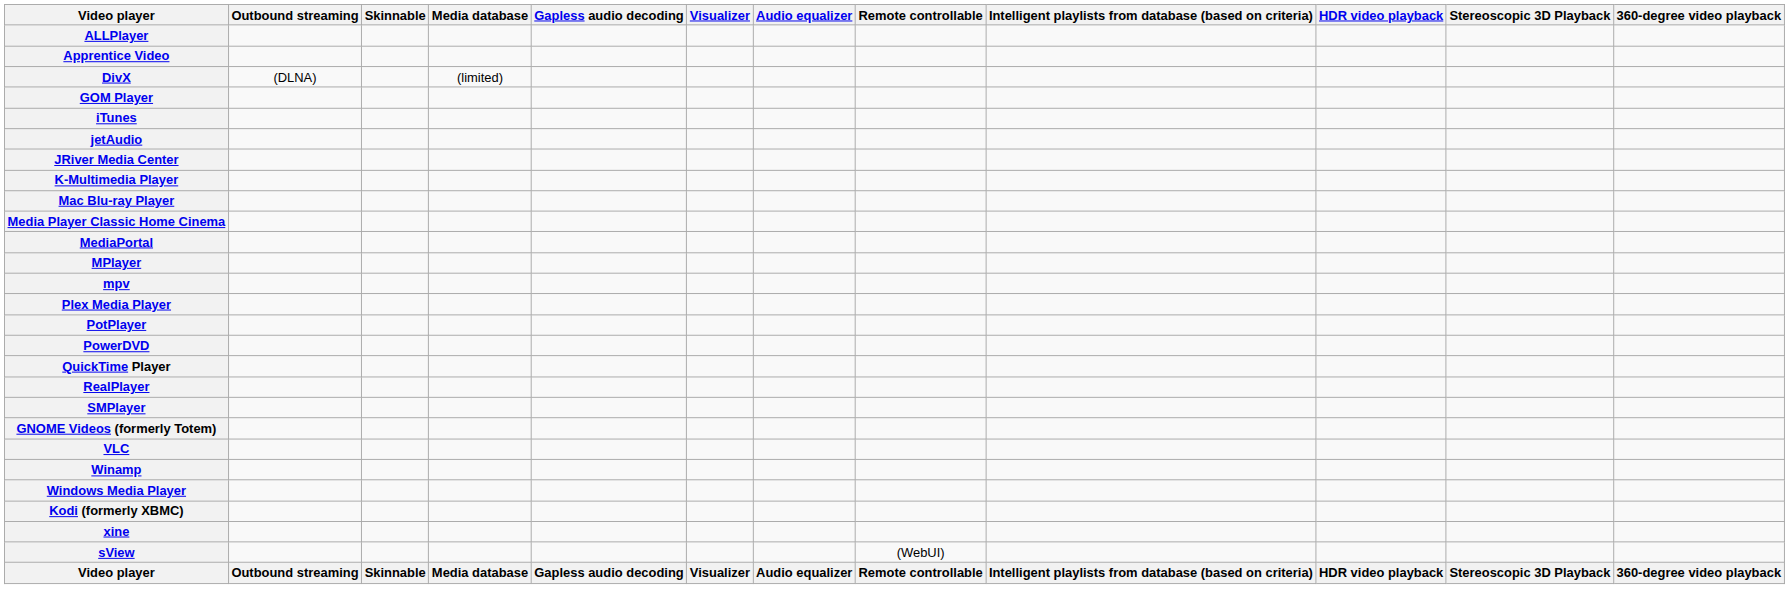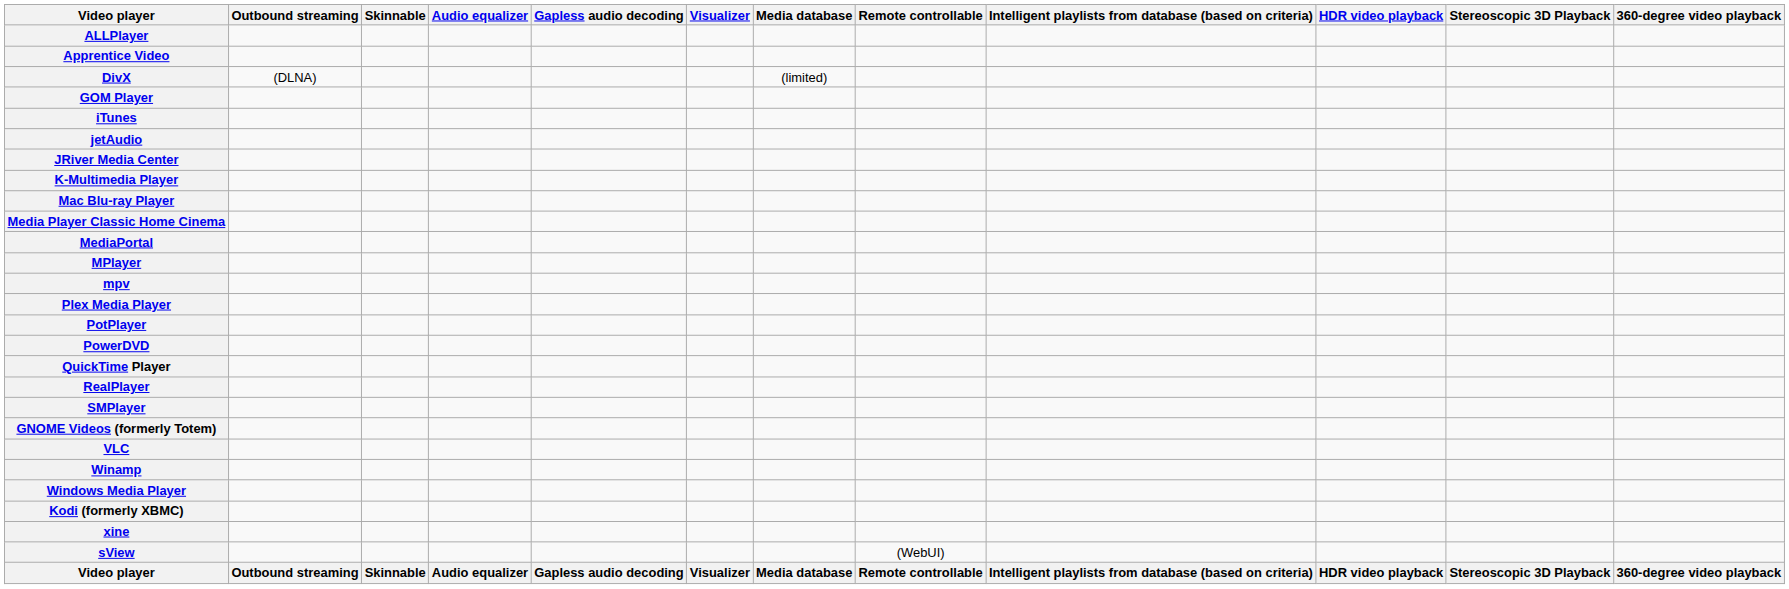columns swapped: Media database <-> Audio equalizer
